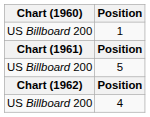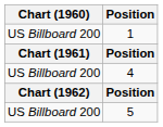rows swapped: 4 <-> 5
